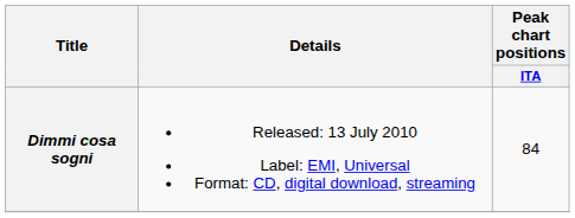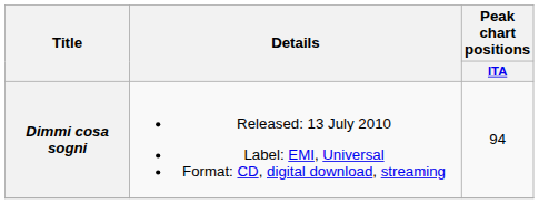Dimmi cosa sogni | Peak chart positions / ITA: 84 -> 94
